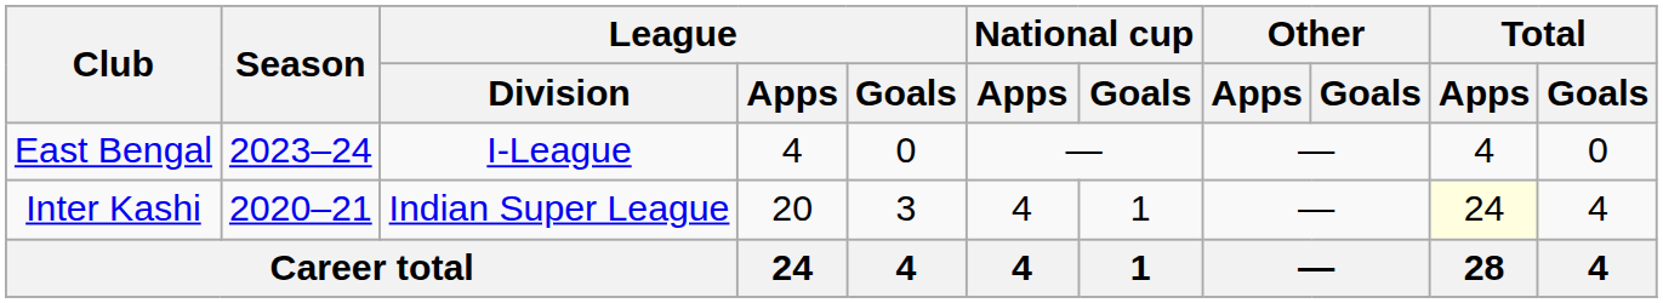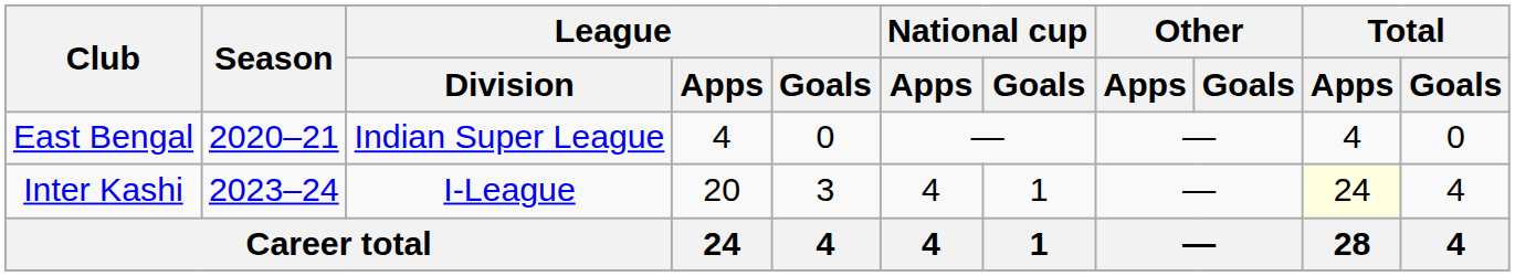East Bengal | Season: 2023–24 -> 2020–21
East Bengal | League / Division: I-League -> Indian Super League
Inter Kashi | Season: 2020–21 -> 2023–24
Inter Kashi | League / Division: Indian Super League -> I-League
